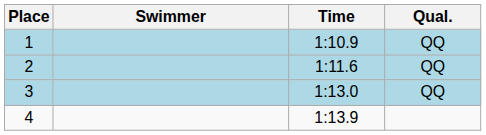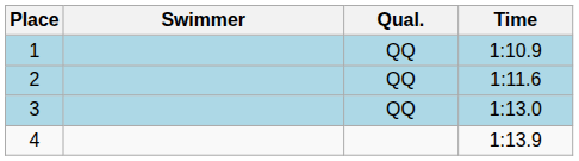columns swapped: Time <-> Qual.
